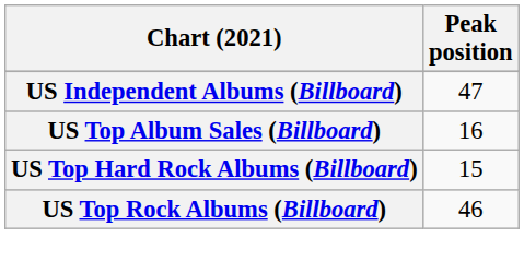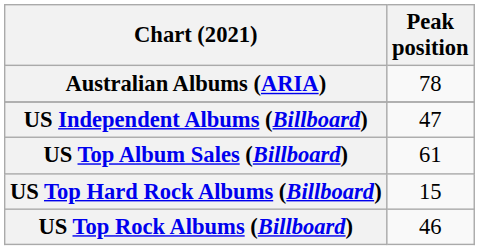+ row: Australian Albums (ARIA) | 78
US Top Album Sales (Billboard) | Peak position: 16 -> 61
